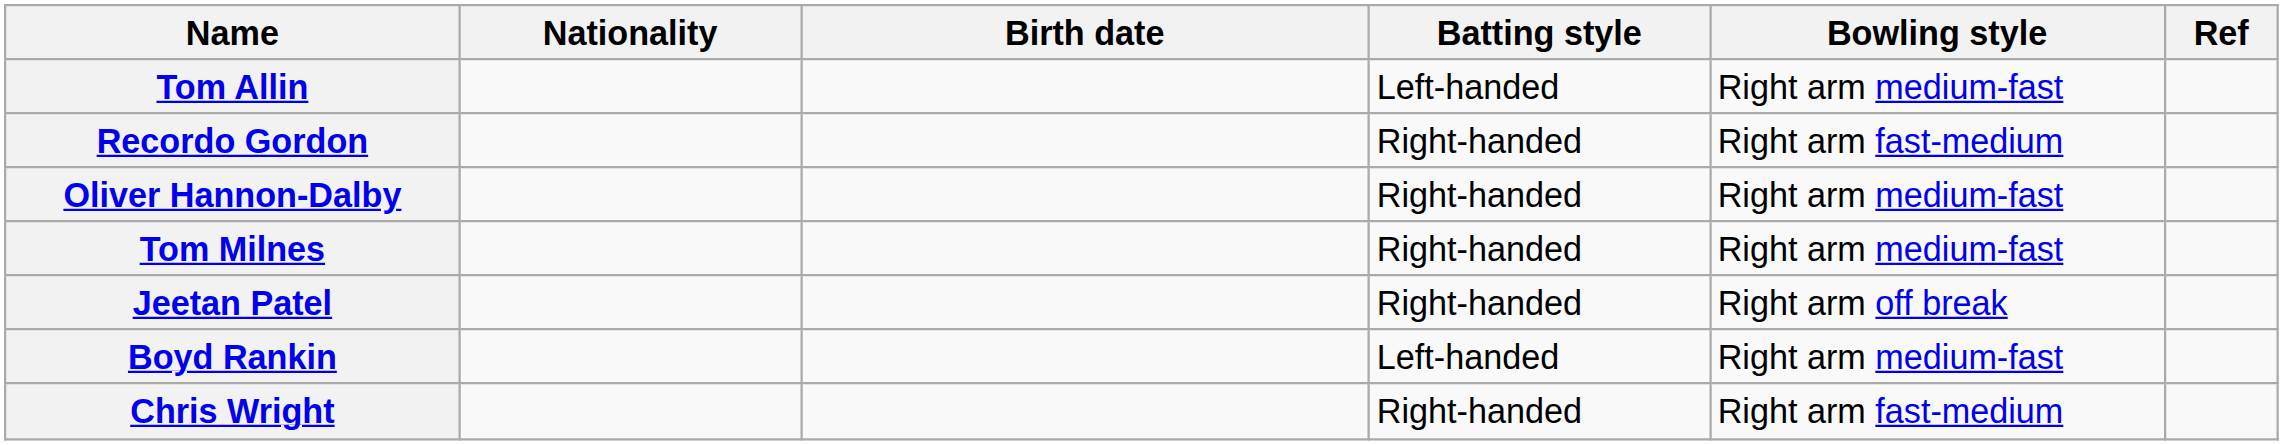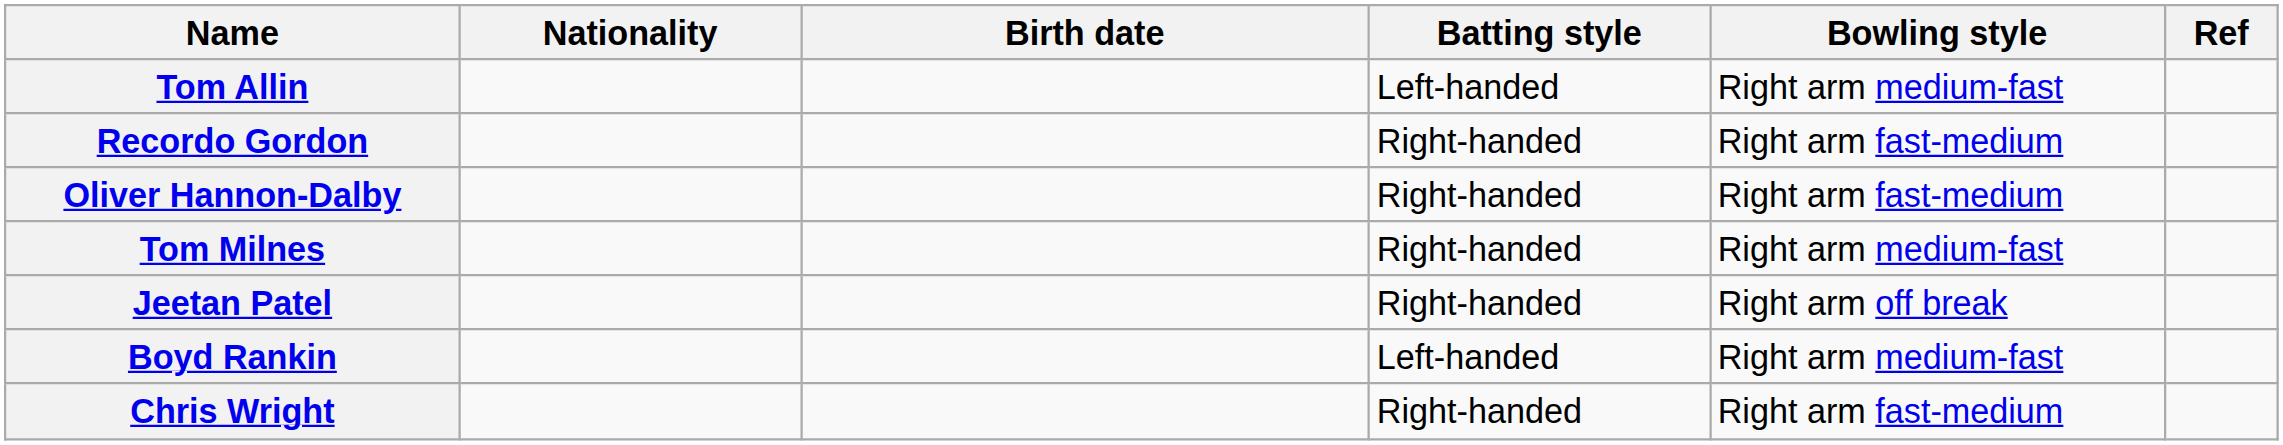Oliver Hannon-Dalby | Bowling style: Right arm medium-fast -> Right arm fast-medium
